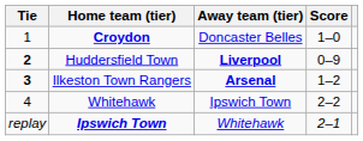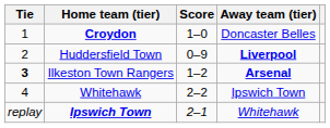columns swapped: Score <-> Away team (tier)
Huddersfield Town | Tie: bold -> normal
